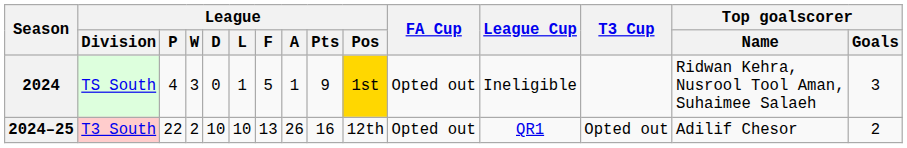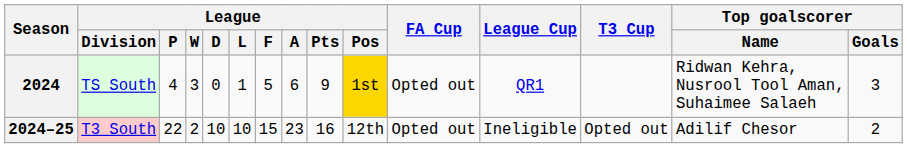2024 | League / A: 1 -> 6
2024 | League Cup: Ineligible -> QR1
2024–25 | League / F: 13 -> 15
2024–25 | League / A: 26 -> 23
2024–25 | League Cup: QR1 -> Ineligible
